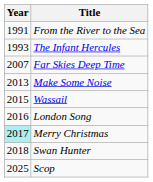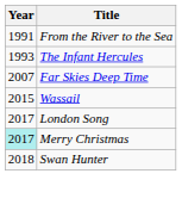- row: 2013 | Make Some Noise
London Song | Year: 2016 -> 2017
- row: 2025 | Scop
